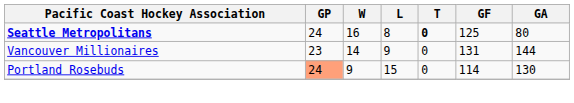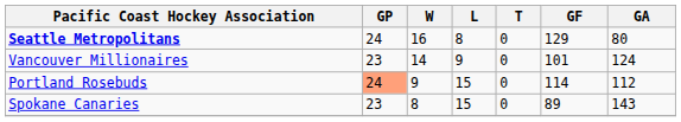Seattle Metropolitans | T: bold -> normal
Seattle Metropolitans | GF: 125 -> 129
Vancouver Millionaires | GF: 131 -> 101
Vancouver Millionaires | GA: 144 -> 124
Portland Rosebuds | GA: 130 -> 112
+ row: Spokane Canaries | 23 | 8 | 15 | 0 | 89 | 143
